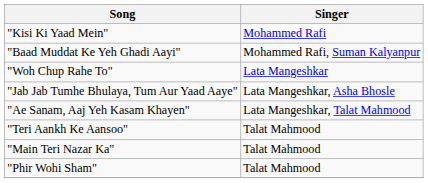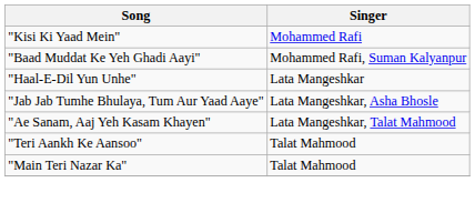- row: "Woh Chup Rahe To" | Lata Mangeshkar
+ row: "Haal-E-Dil Yun Unhe" | Lata Mangeshkar
- row: "Phir Wohi Sham" | Talat Mahmood
